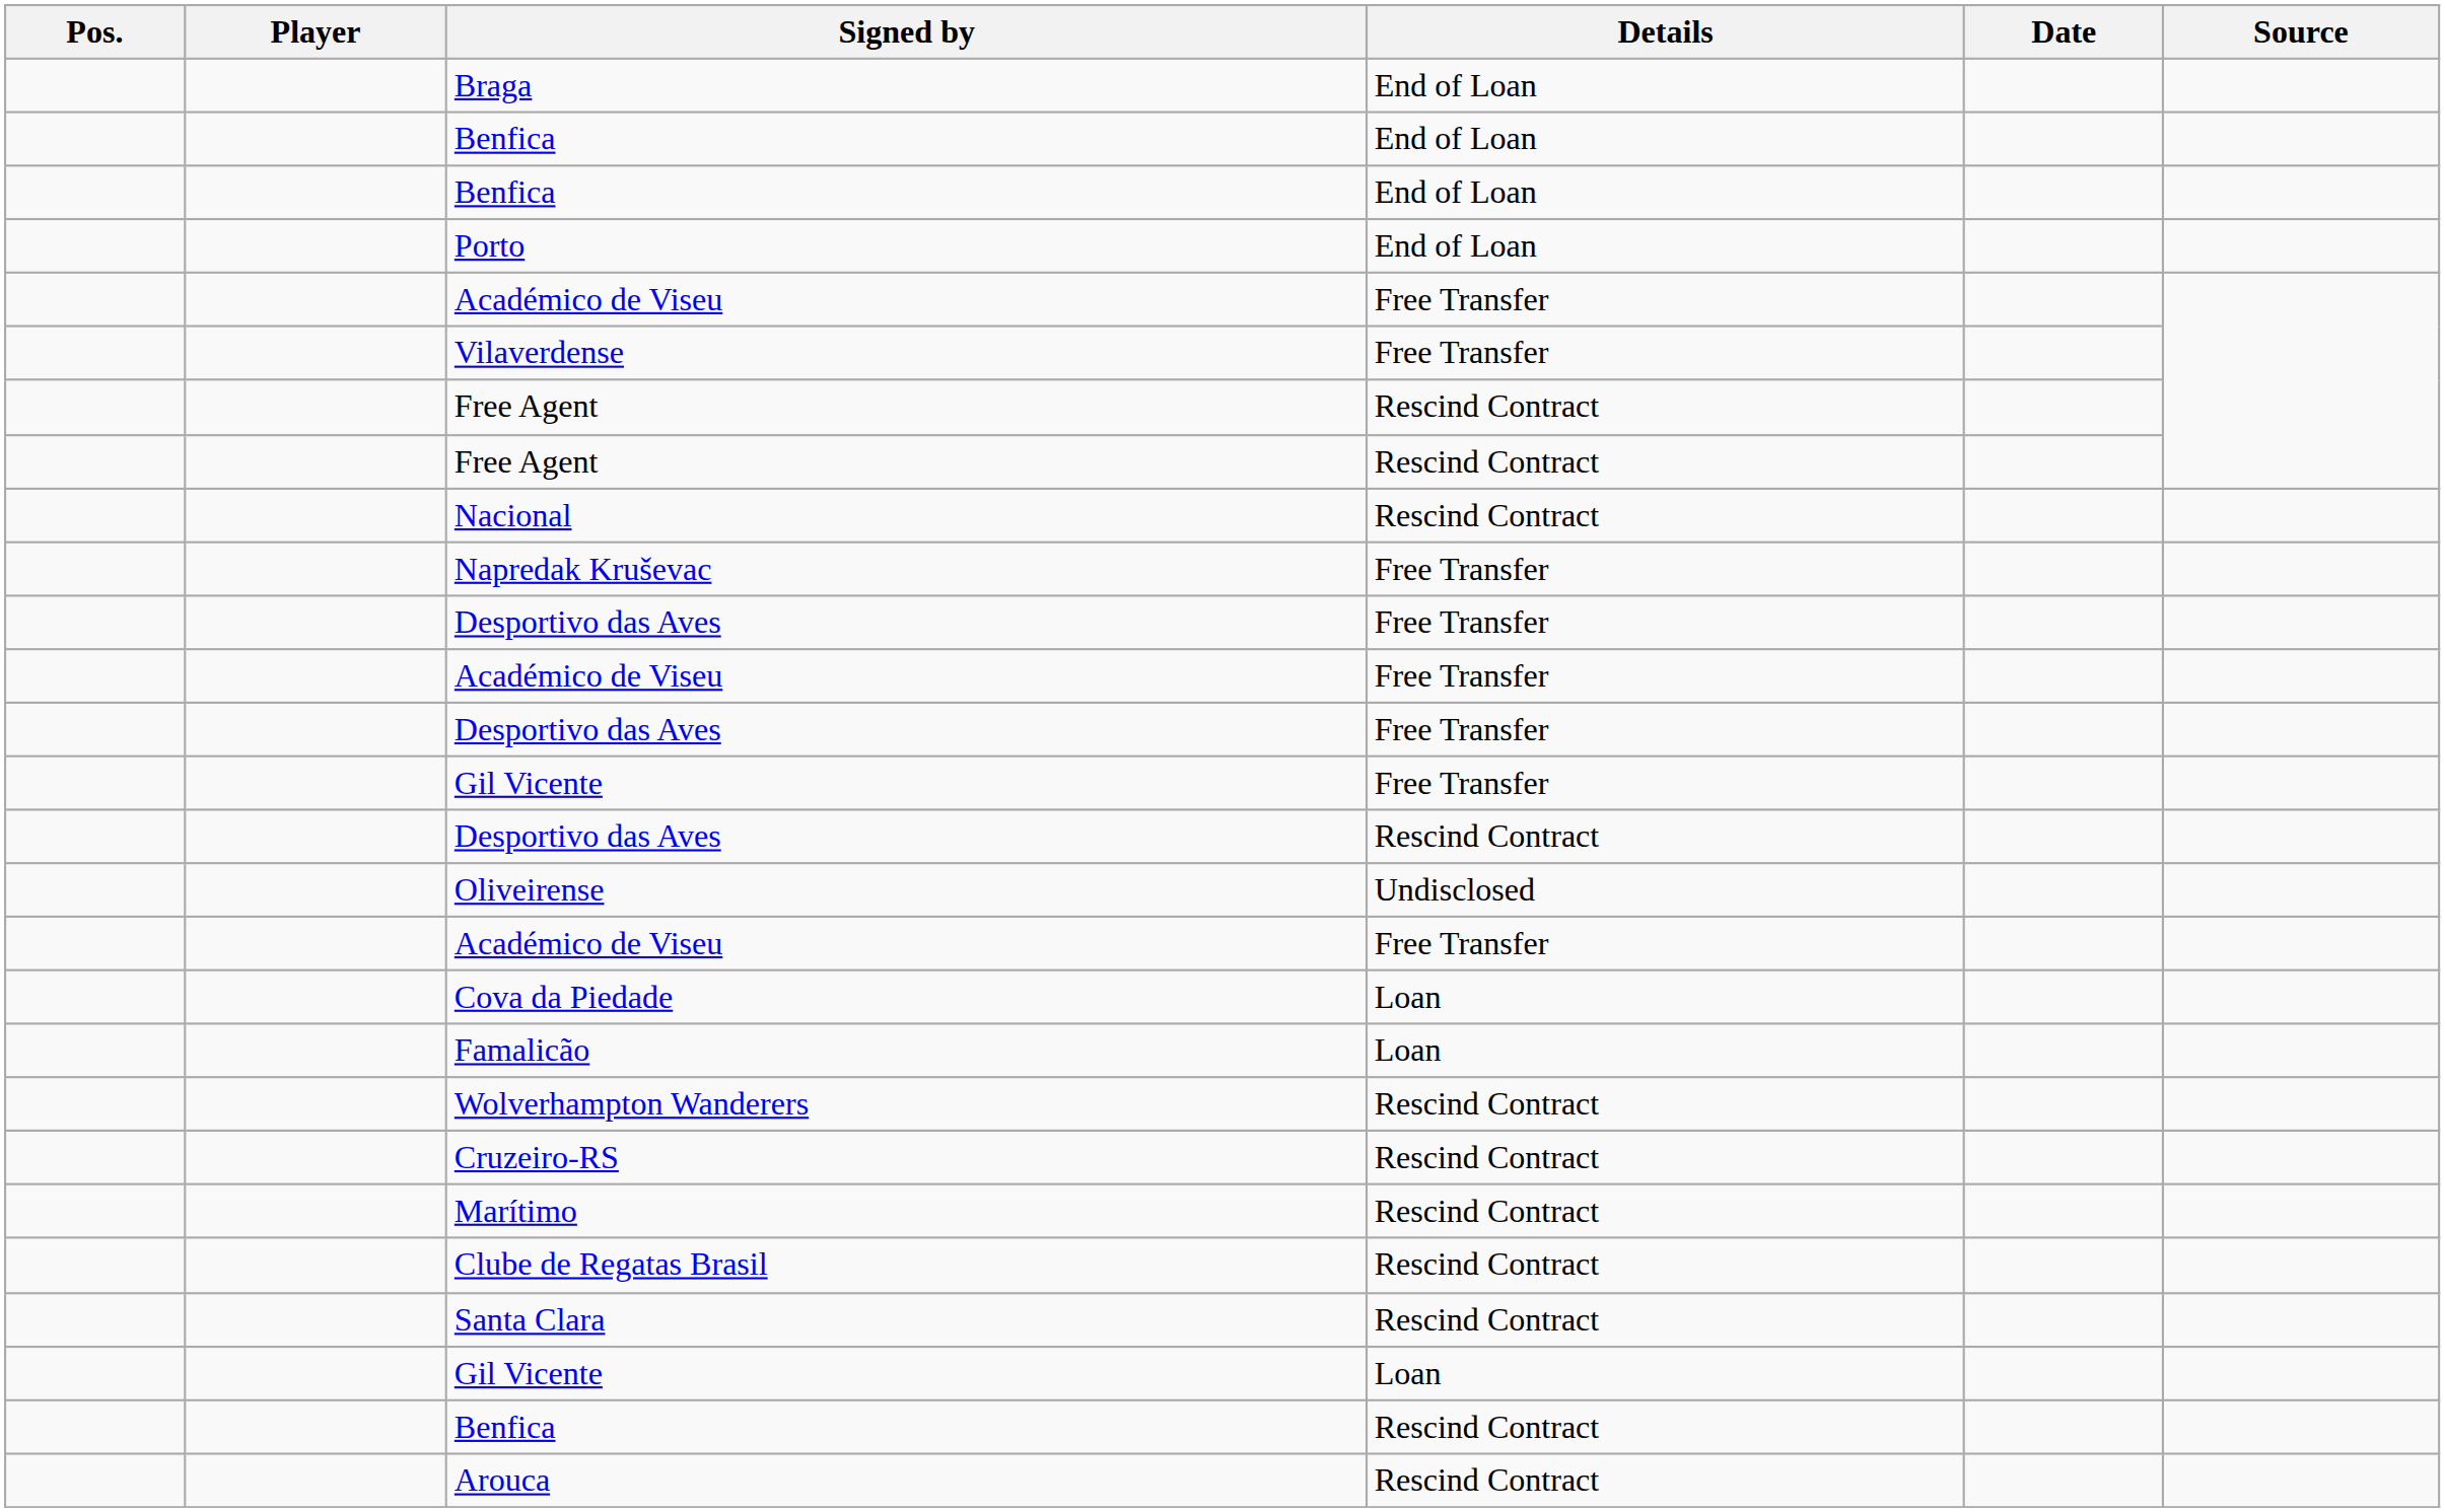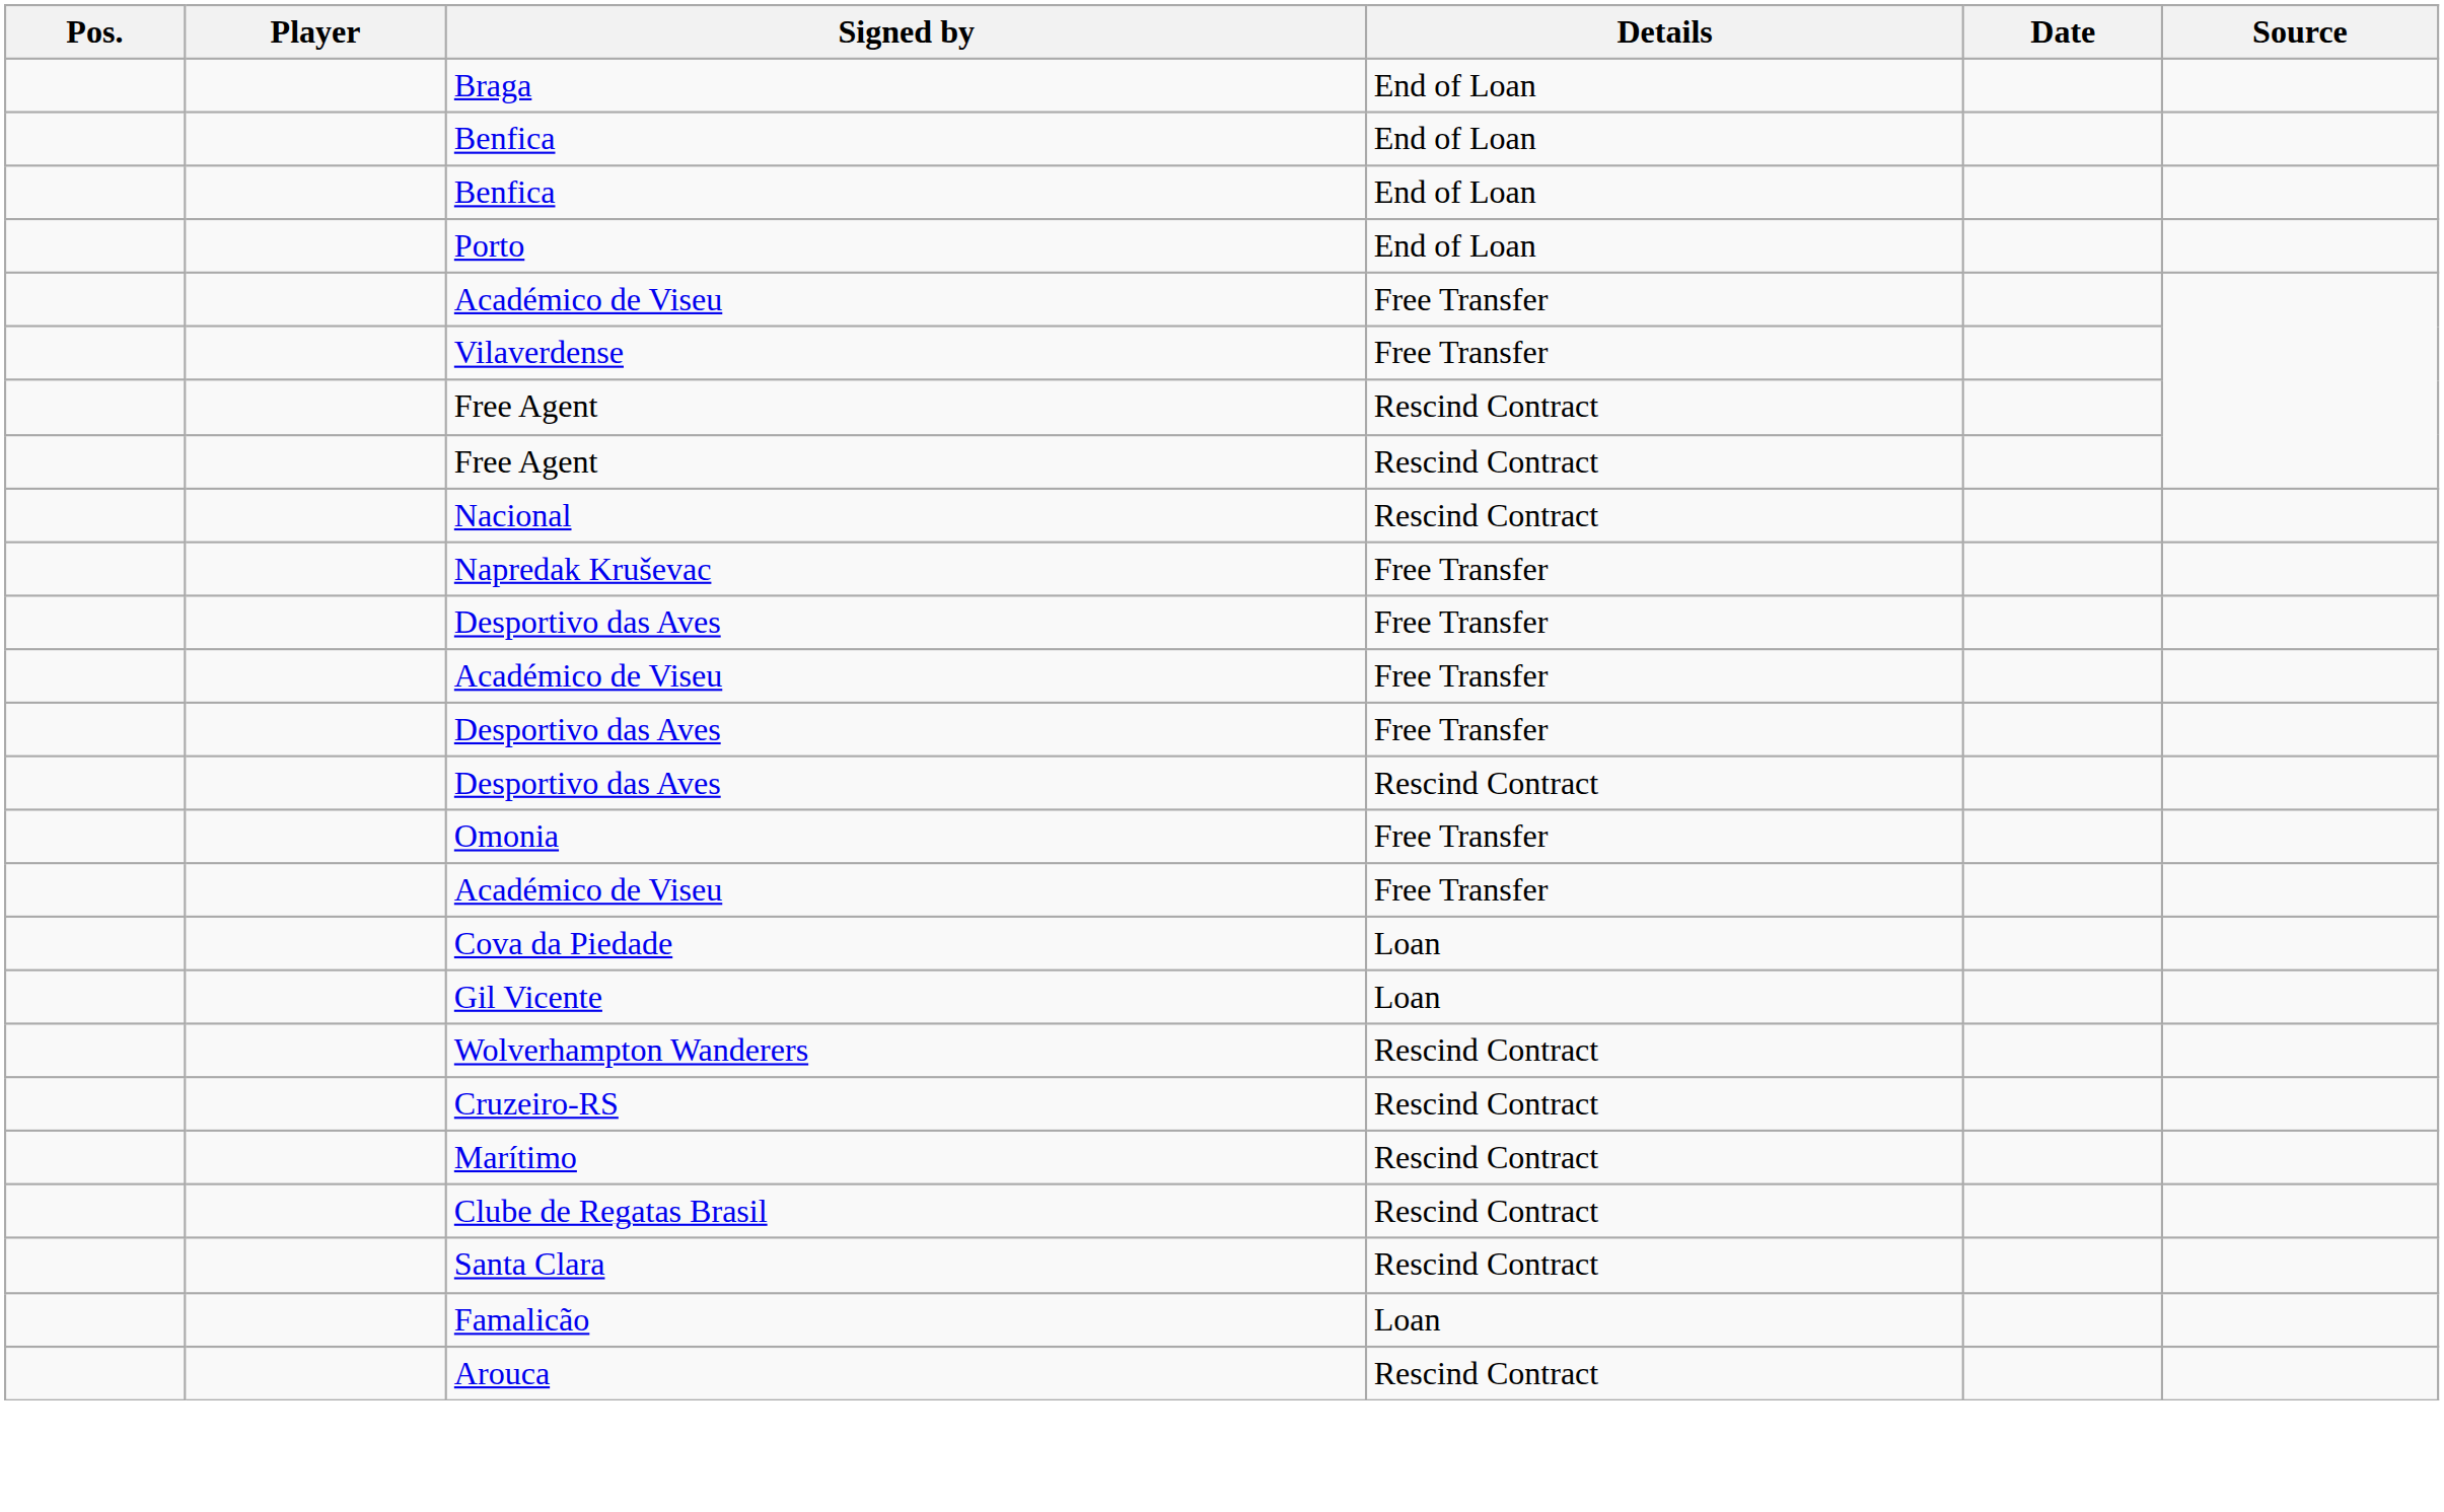- row: Gil Vicente | Free Transfer
- row: Oliveirense | Undisclosed
+ row: Omonia | Free Transfer
rows swapped: Gil Vicente / Loan <-> Famalicão
- row: Benfica | Rescind Contract
